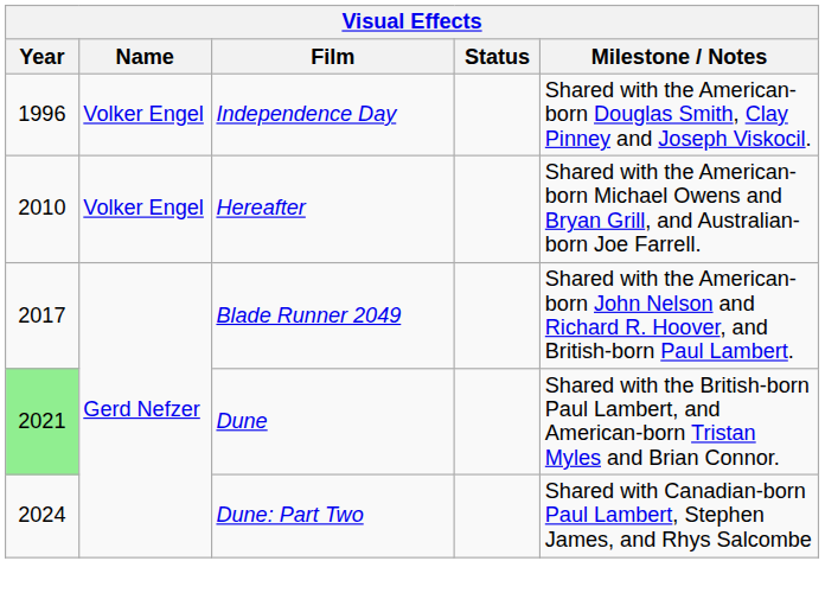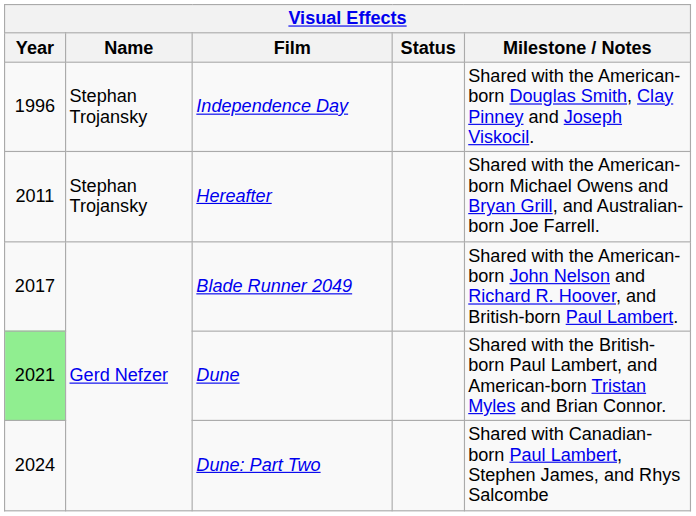Independence Day | Name: Volker Engel -> Stephan Trojansky
Hereafter | Year: 2010 -> 2011
Hereafter | Name: Volker Engel -> Stephan Trojansky
